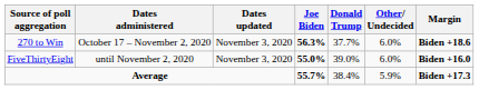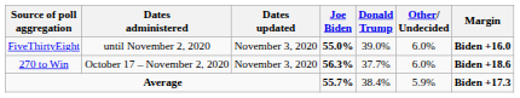rows swapped: 270 to Win <-> FiveThirtyEight
